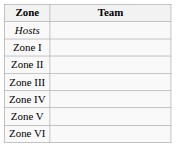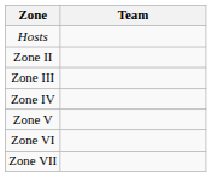- row: Zone I
+ row: Zone VII
